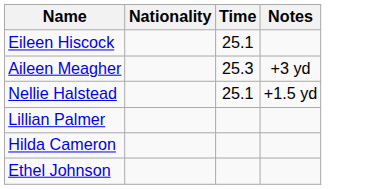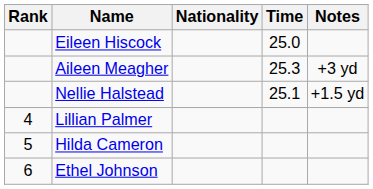+ column: Rank | 4 | 5 | 6
Eileen Hiscock | Time: 25.1 -> 25.0
